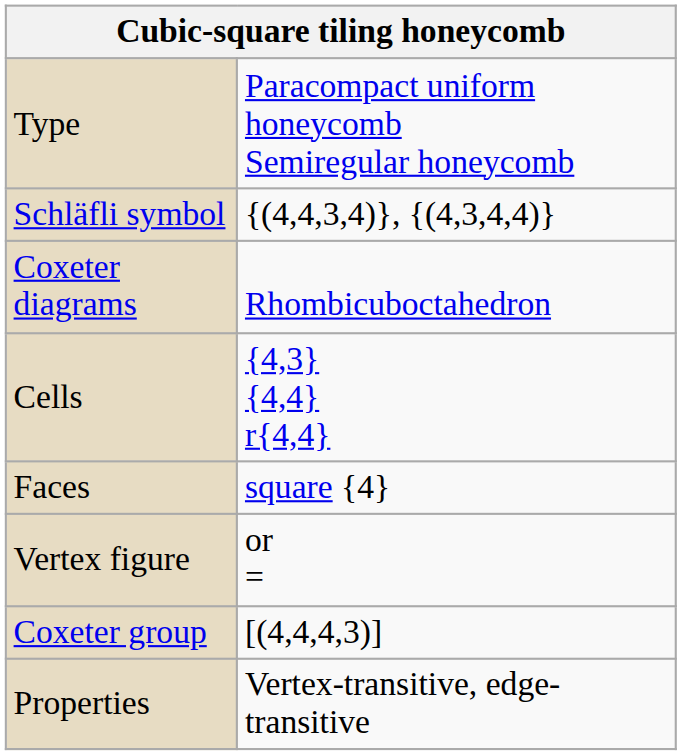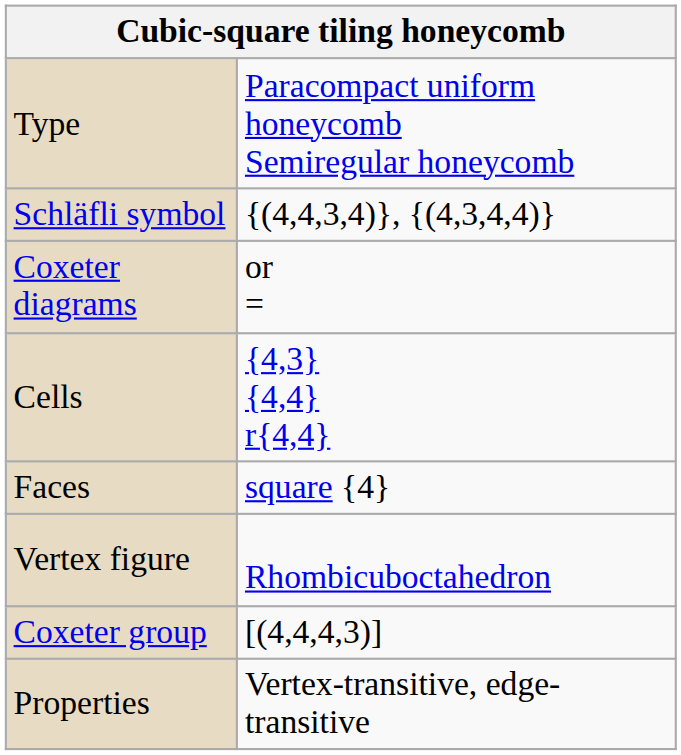Coxeter diagrams | column 2: Rhombicuboctahedron -> or =
Vertex figure | column 2: or = -> Rhombicuboctahedron
